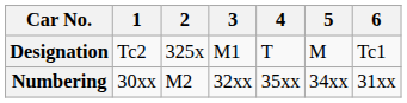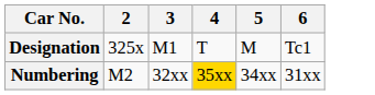- column: 1 | Tc2 | 30xx
Numbering | 4: no background -> gold background
